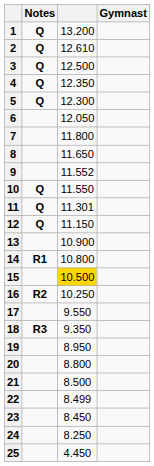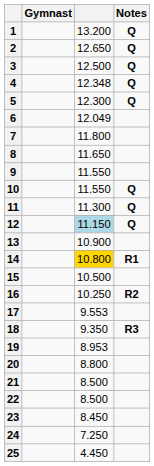columns swapped: Gymnast <-> Notes
2 | column 3: 12.610 -> 12.650
4 | column 3: 12.350 -> 12.348
6 | column 3: 12.050 -> 12.049
9 | column 3: 11.552 -> 11.550
11 | column 3: 11.301 -> 11.300
12 | column 3: no background -> lightblue background
14 | column 3: no background -> gold background
15 | column 3: gold background -> no background
17 | column 3: 9.550 -> 9.553
19 | column 3: 8.950 -> 8.953
22 | column 3: 8.499 -> 8.500
24 | column 3: 8.250 -> 7.250
